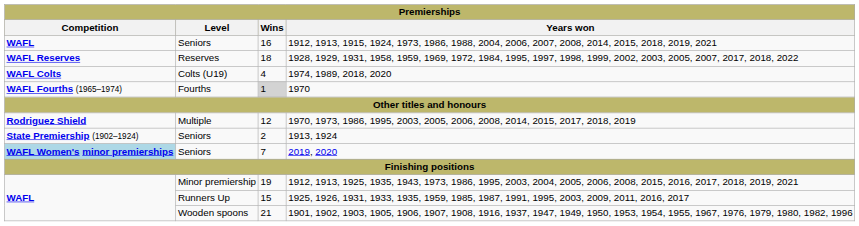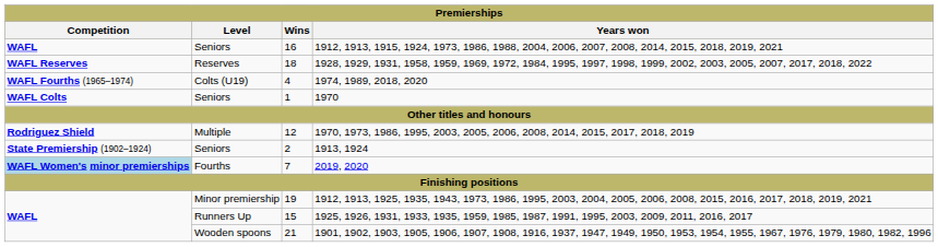1974, 1989, 2018, 2020 | Competition: WAFL Colts -> WAFL Fourths (1965–1974)
1970 | Competition: WAFL Fourths (1965–1974) -> WAFL Colts
1970 | Level: Fourths -> Seniors
1970 | Wins: lightgrey background -> no background
2019, 2020 | Level: Seniors -> Fourths
